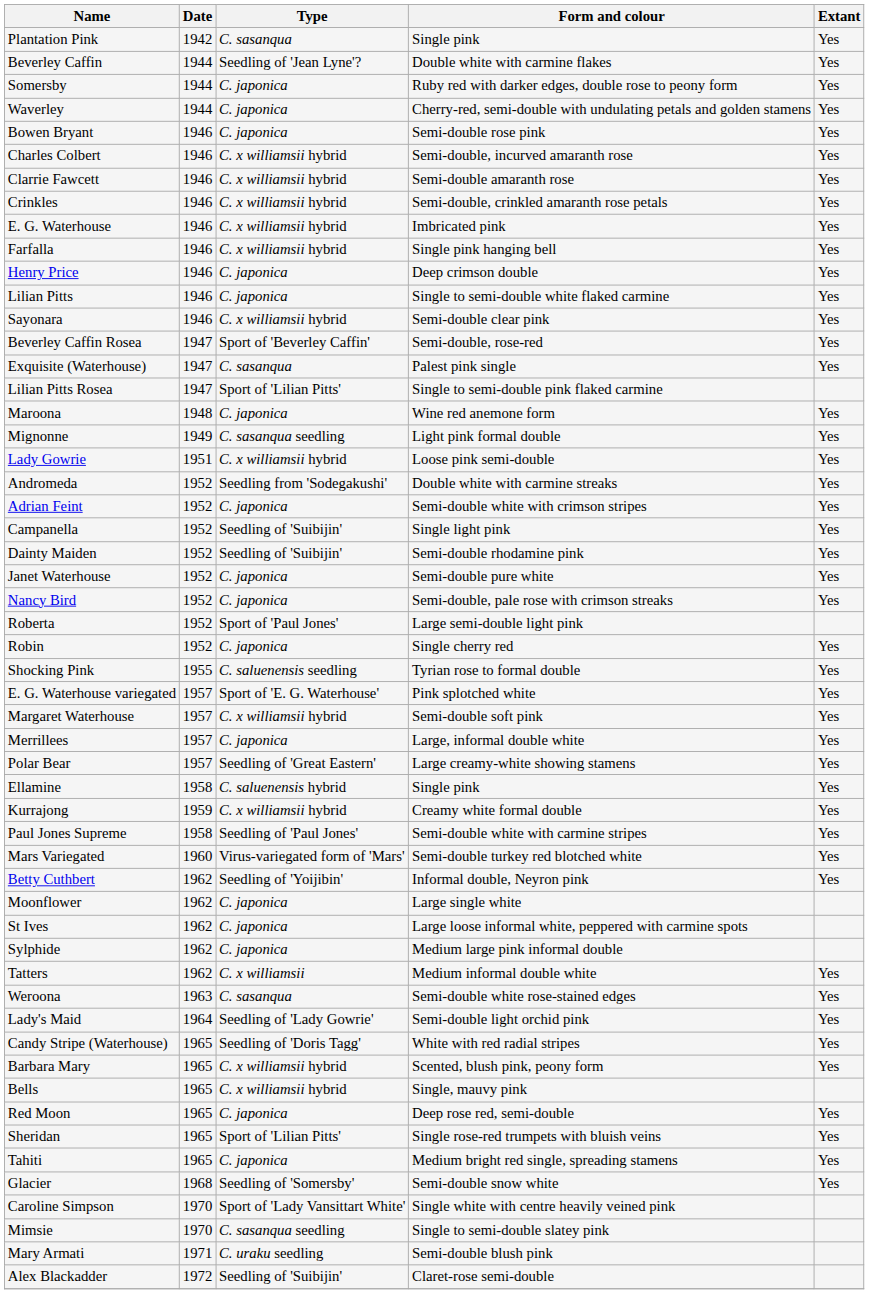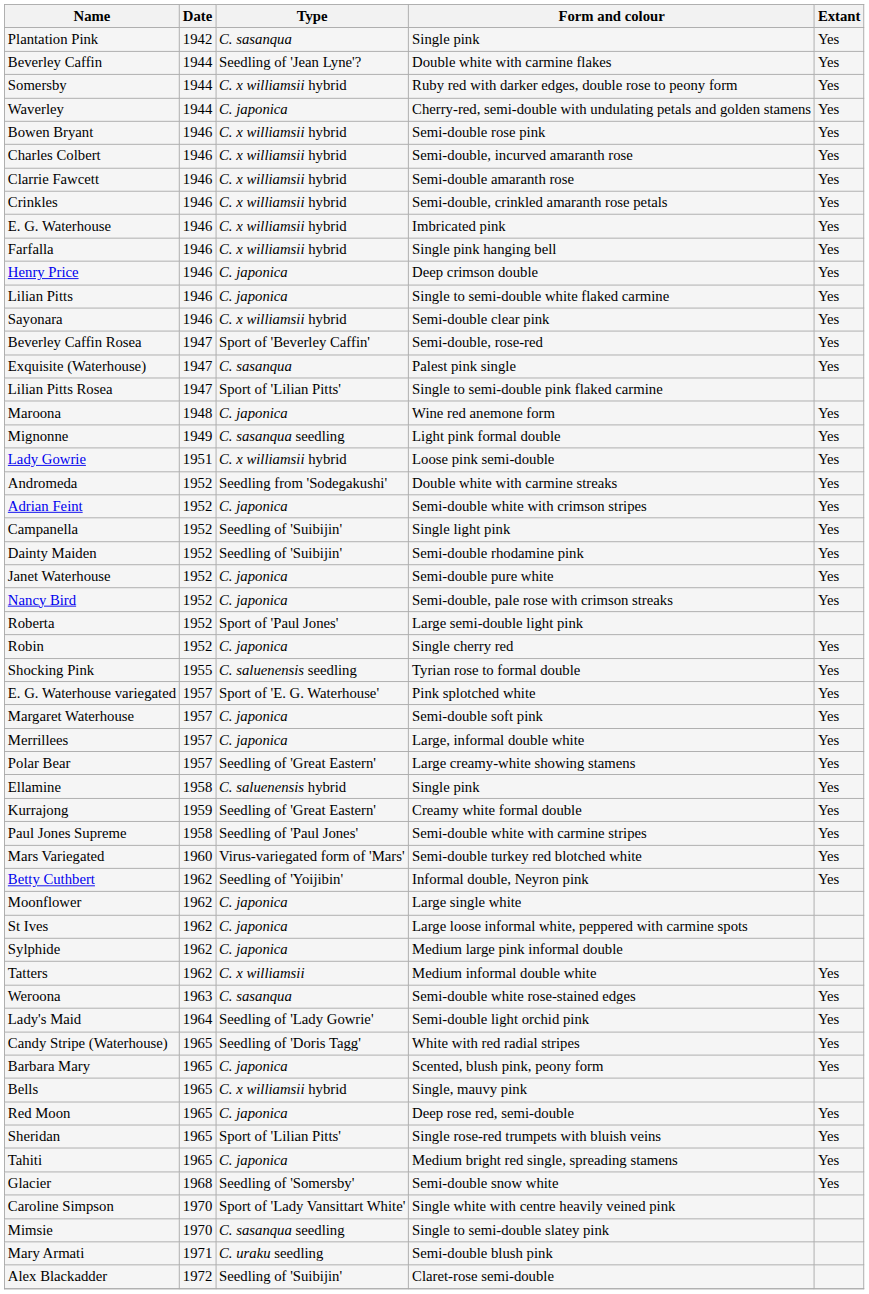Somersby | Type: C. japonica -> C. x williamsii hybrid
Bowen Bryant | Type: C. japonica -> C. x williamsii hybrid
Margaret Waterhouse | Type: C. x williamsii hybrid -> C. japonica
Kurrajong | Type: C. x williamsii hybrid -> Seedling of 'Great Eastern'
Barbara Mary | Type: C. x williamsii hybrid -> C. japonica
